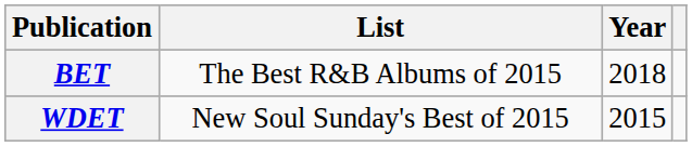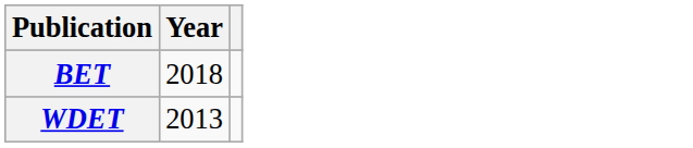- column: List | The Best R&B Albums of 2015 | New Soul Sunday's Best of 2015
WDET | Year: 2015 -> 2013
